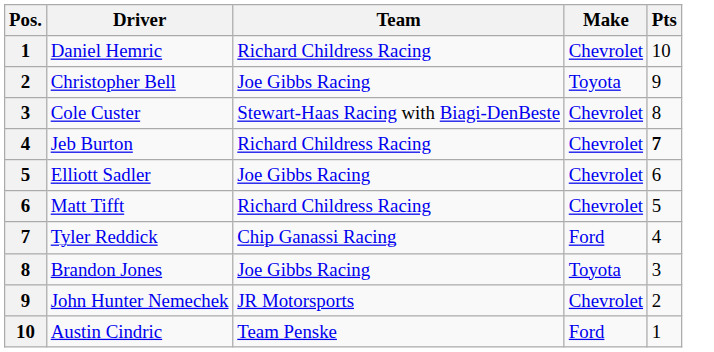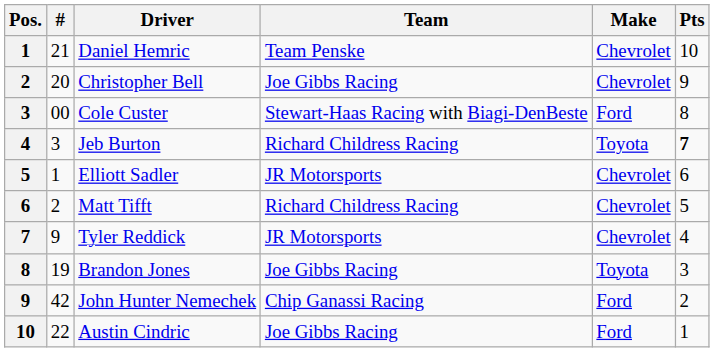+ column: # | 21 | 20 | 00 | 3 | 1 | 2 | 9 | 19 | 42 | 22
Daniel Hemric | Team: Richard Childress Racing -> Team Penske
Christopher Bell | Make: Toyota -> Chevrolet
Cole Custer | Make: Chevrolet -> Ford
Jeb Burton | Make: Chevrolet -> Toyota
Elliott Sadler | Team: Joe Gibbs Racing -> JR Motorsports
Tyler Reddick | Team: Chip Ganassi Racing -> JR Motorsports
Tyler Reddick | Make: Ford -> Chevrolet
John Hunter Nemechek | Team: JR Motorsports -> Chip Ganassi Racing
John Hunter Nemechek | Make: Chevrolet -> Ford
Austin Cindric | Team: Team Penske -> Joe Gibbs Racing
